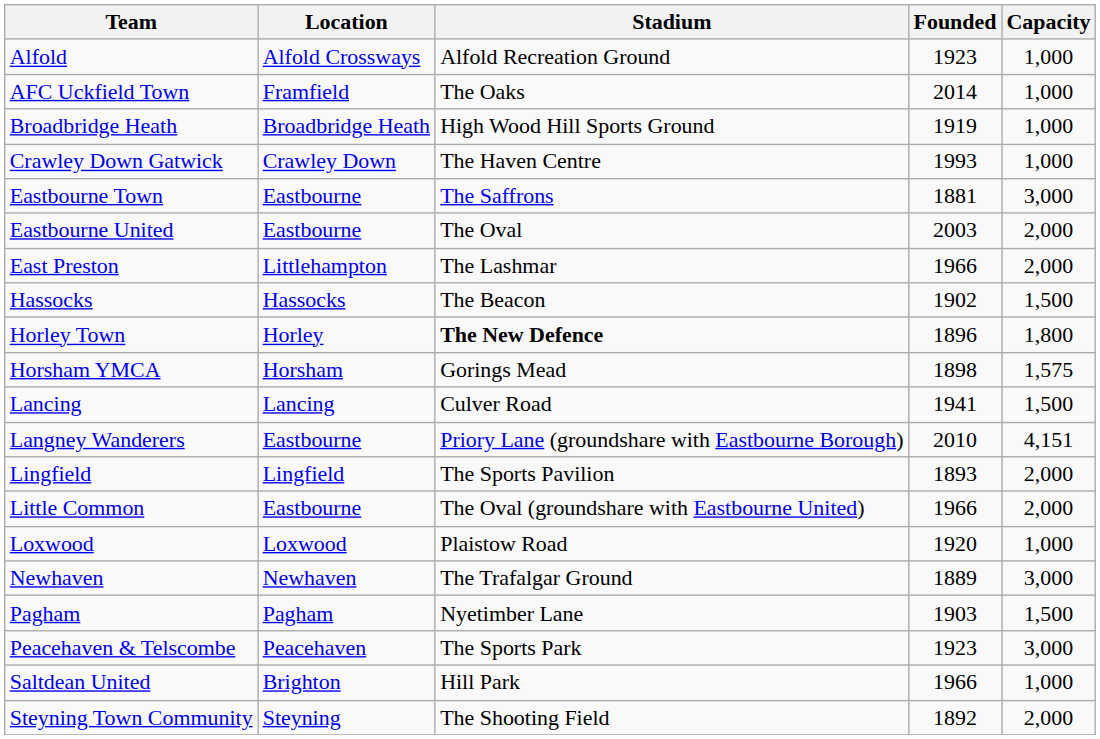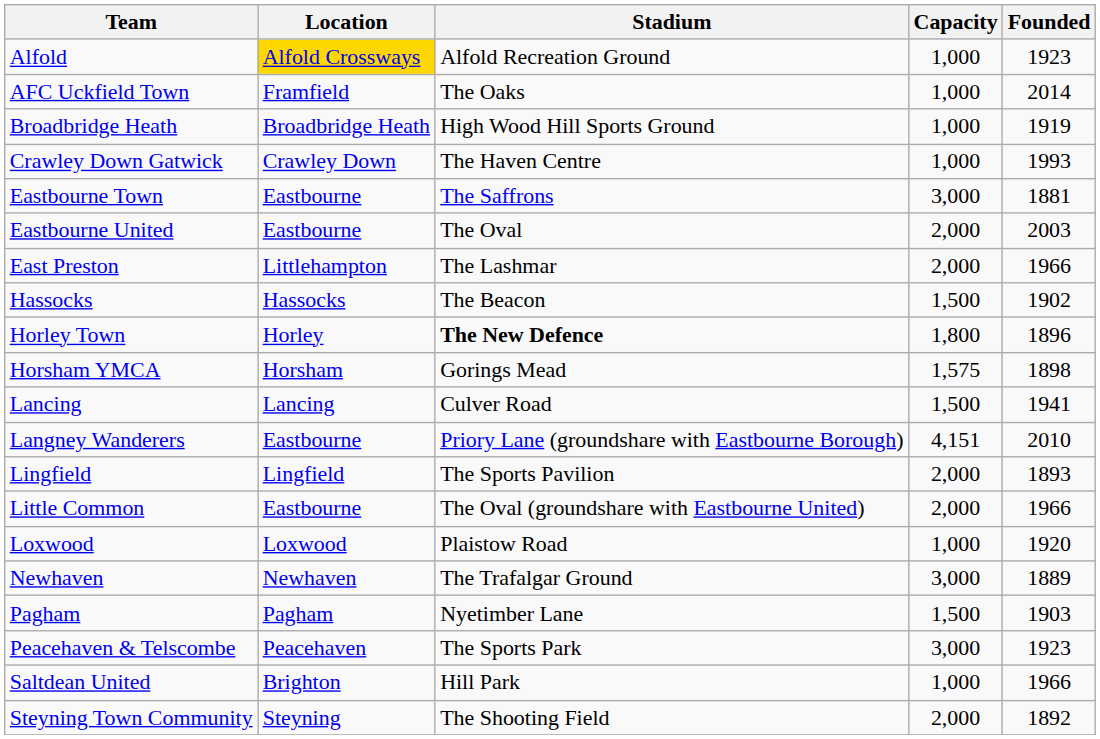columns swapped: Capacity <-> Founded
Alfold | Location: no background -> gold background
